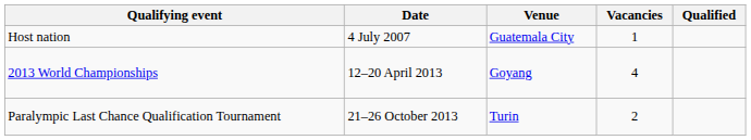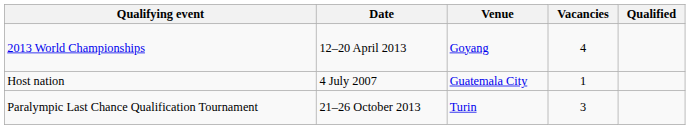rows swapped: Host nation <-> 2013 World Championships
Paralympic Last Chance Qualification Tournament | Vacancies: 2 -> 3
